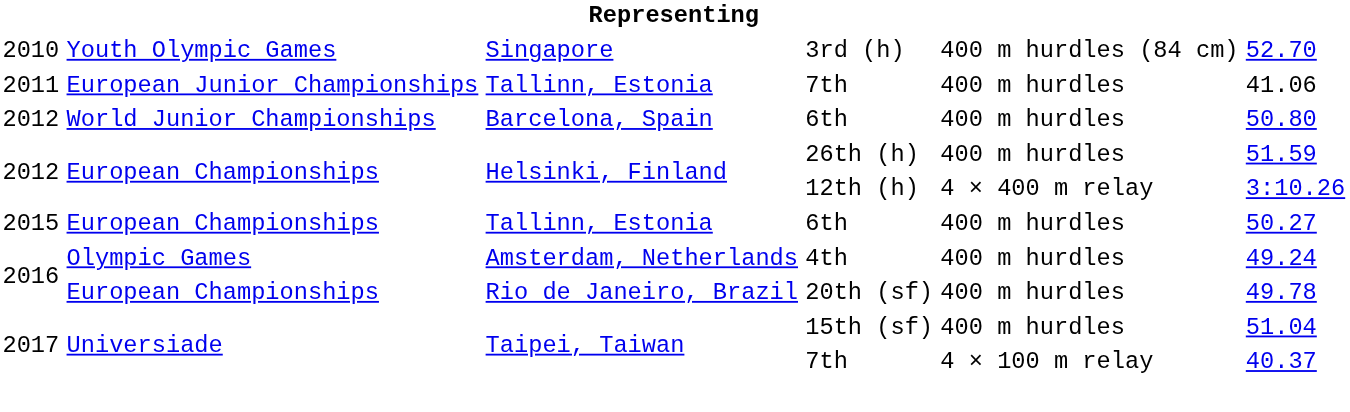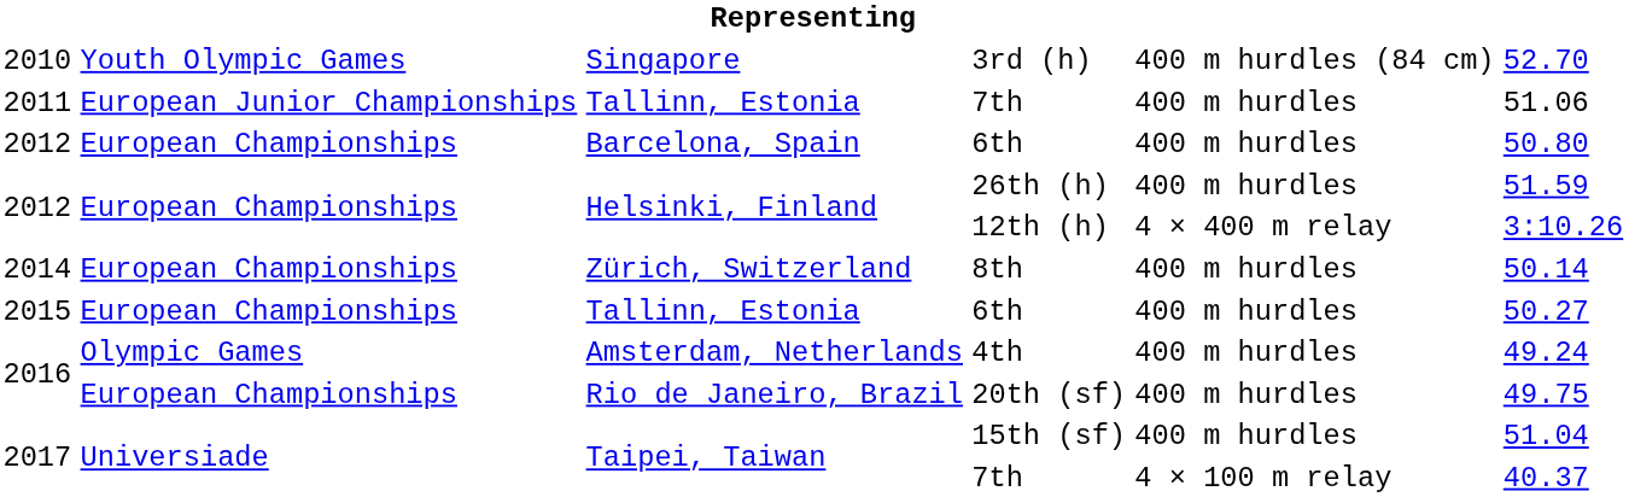Tallinn, Estonia / 7th | column 6: 41.06 -> 51.06
Barcelona, Spain / 6th | column 2: World Junior Championships -> European Championships
+ row: 2014 | European Championships | Zürich, Switzerland | 8th | 400 m hurdles | 50.14
20th (sf) | column 6: 49.78 -> 49.75
